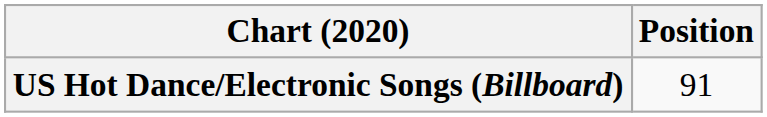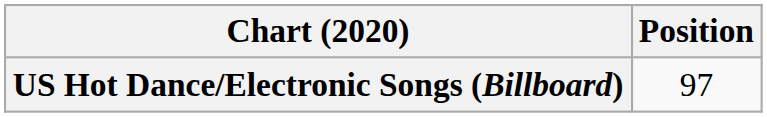US Hot Dance/Electronic Songs (Billboard) | Position: 91 -> 97
